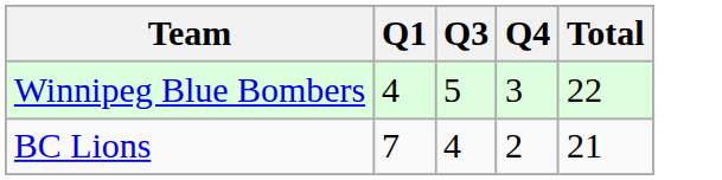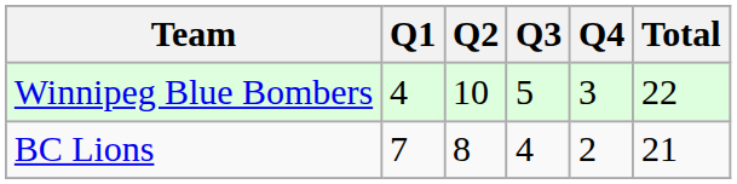+ column: Q2 | 10 | 8
